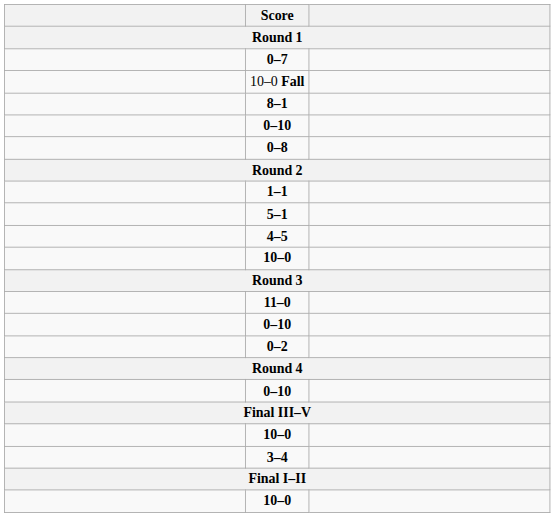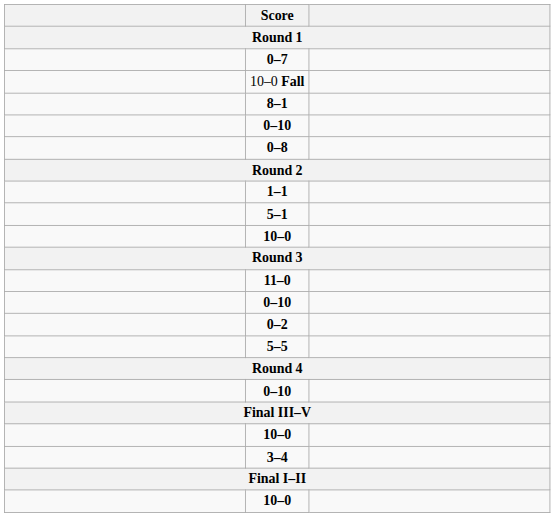- row: 4–5
+ row: 5–5
